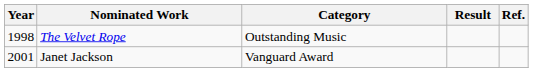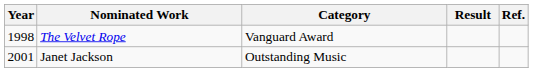The Velvet Rope | Category: Outstanding Music -> Vanguard Award
Janet Jackson | Category: Vanguard Award -> Outstanding Music
